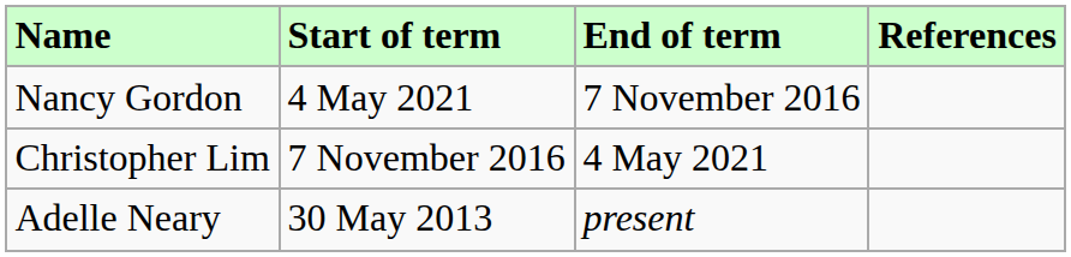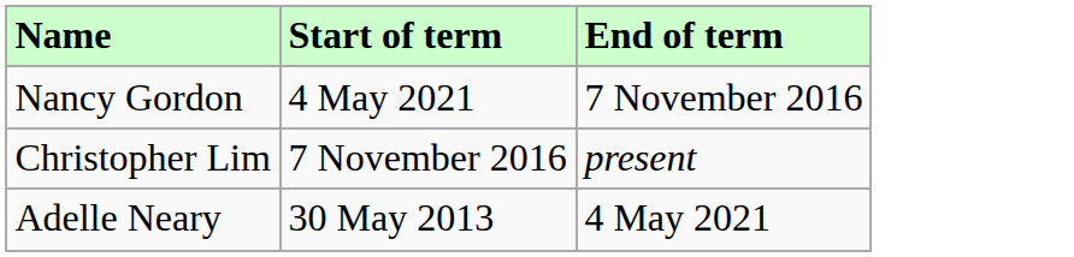- column: References
Christopher Lim | End of term: 4 May 2021 -> present
Adelle Neary | End of term: present -> 4 May 2021
